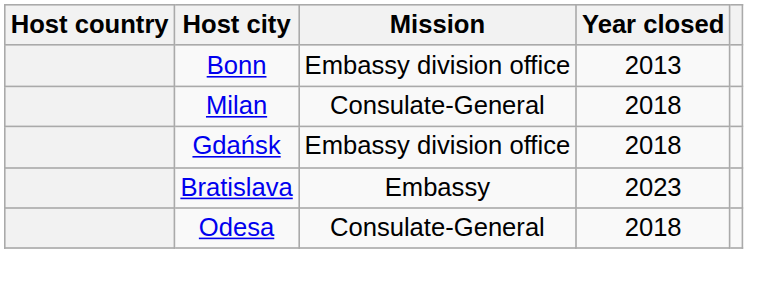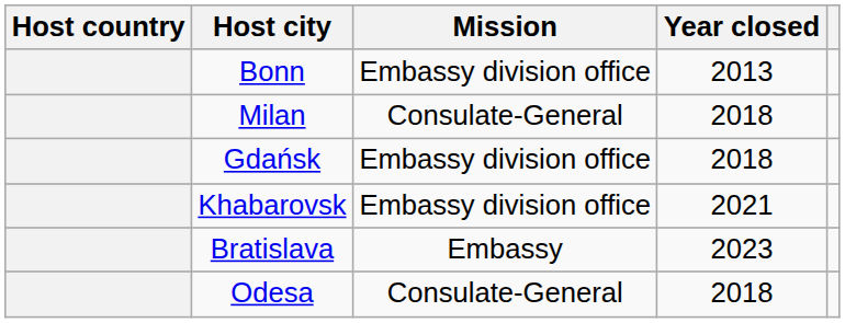+ row: Khabarovsk | Embassy division office | 2021
